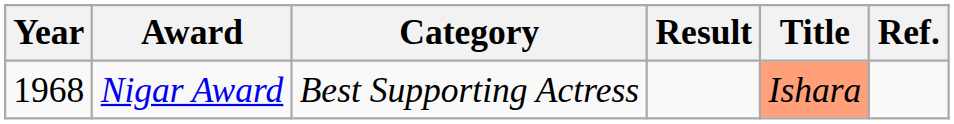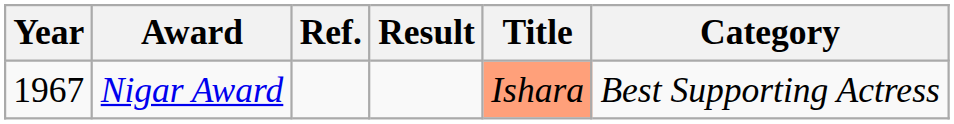columns swapped: Category <-> Ref.
Nigar Award | Year: 1968 -> 1967
